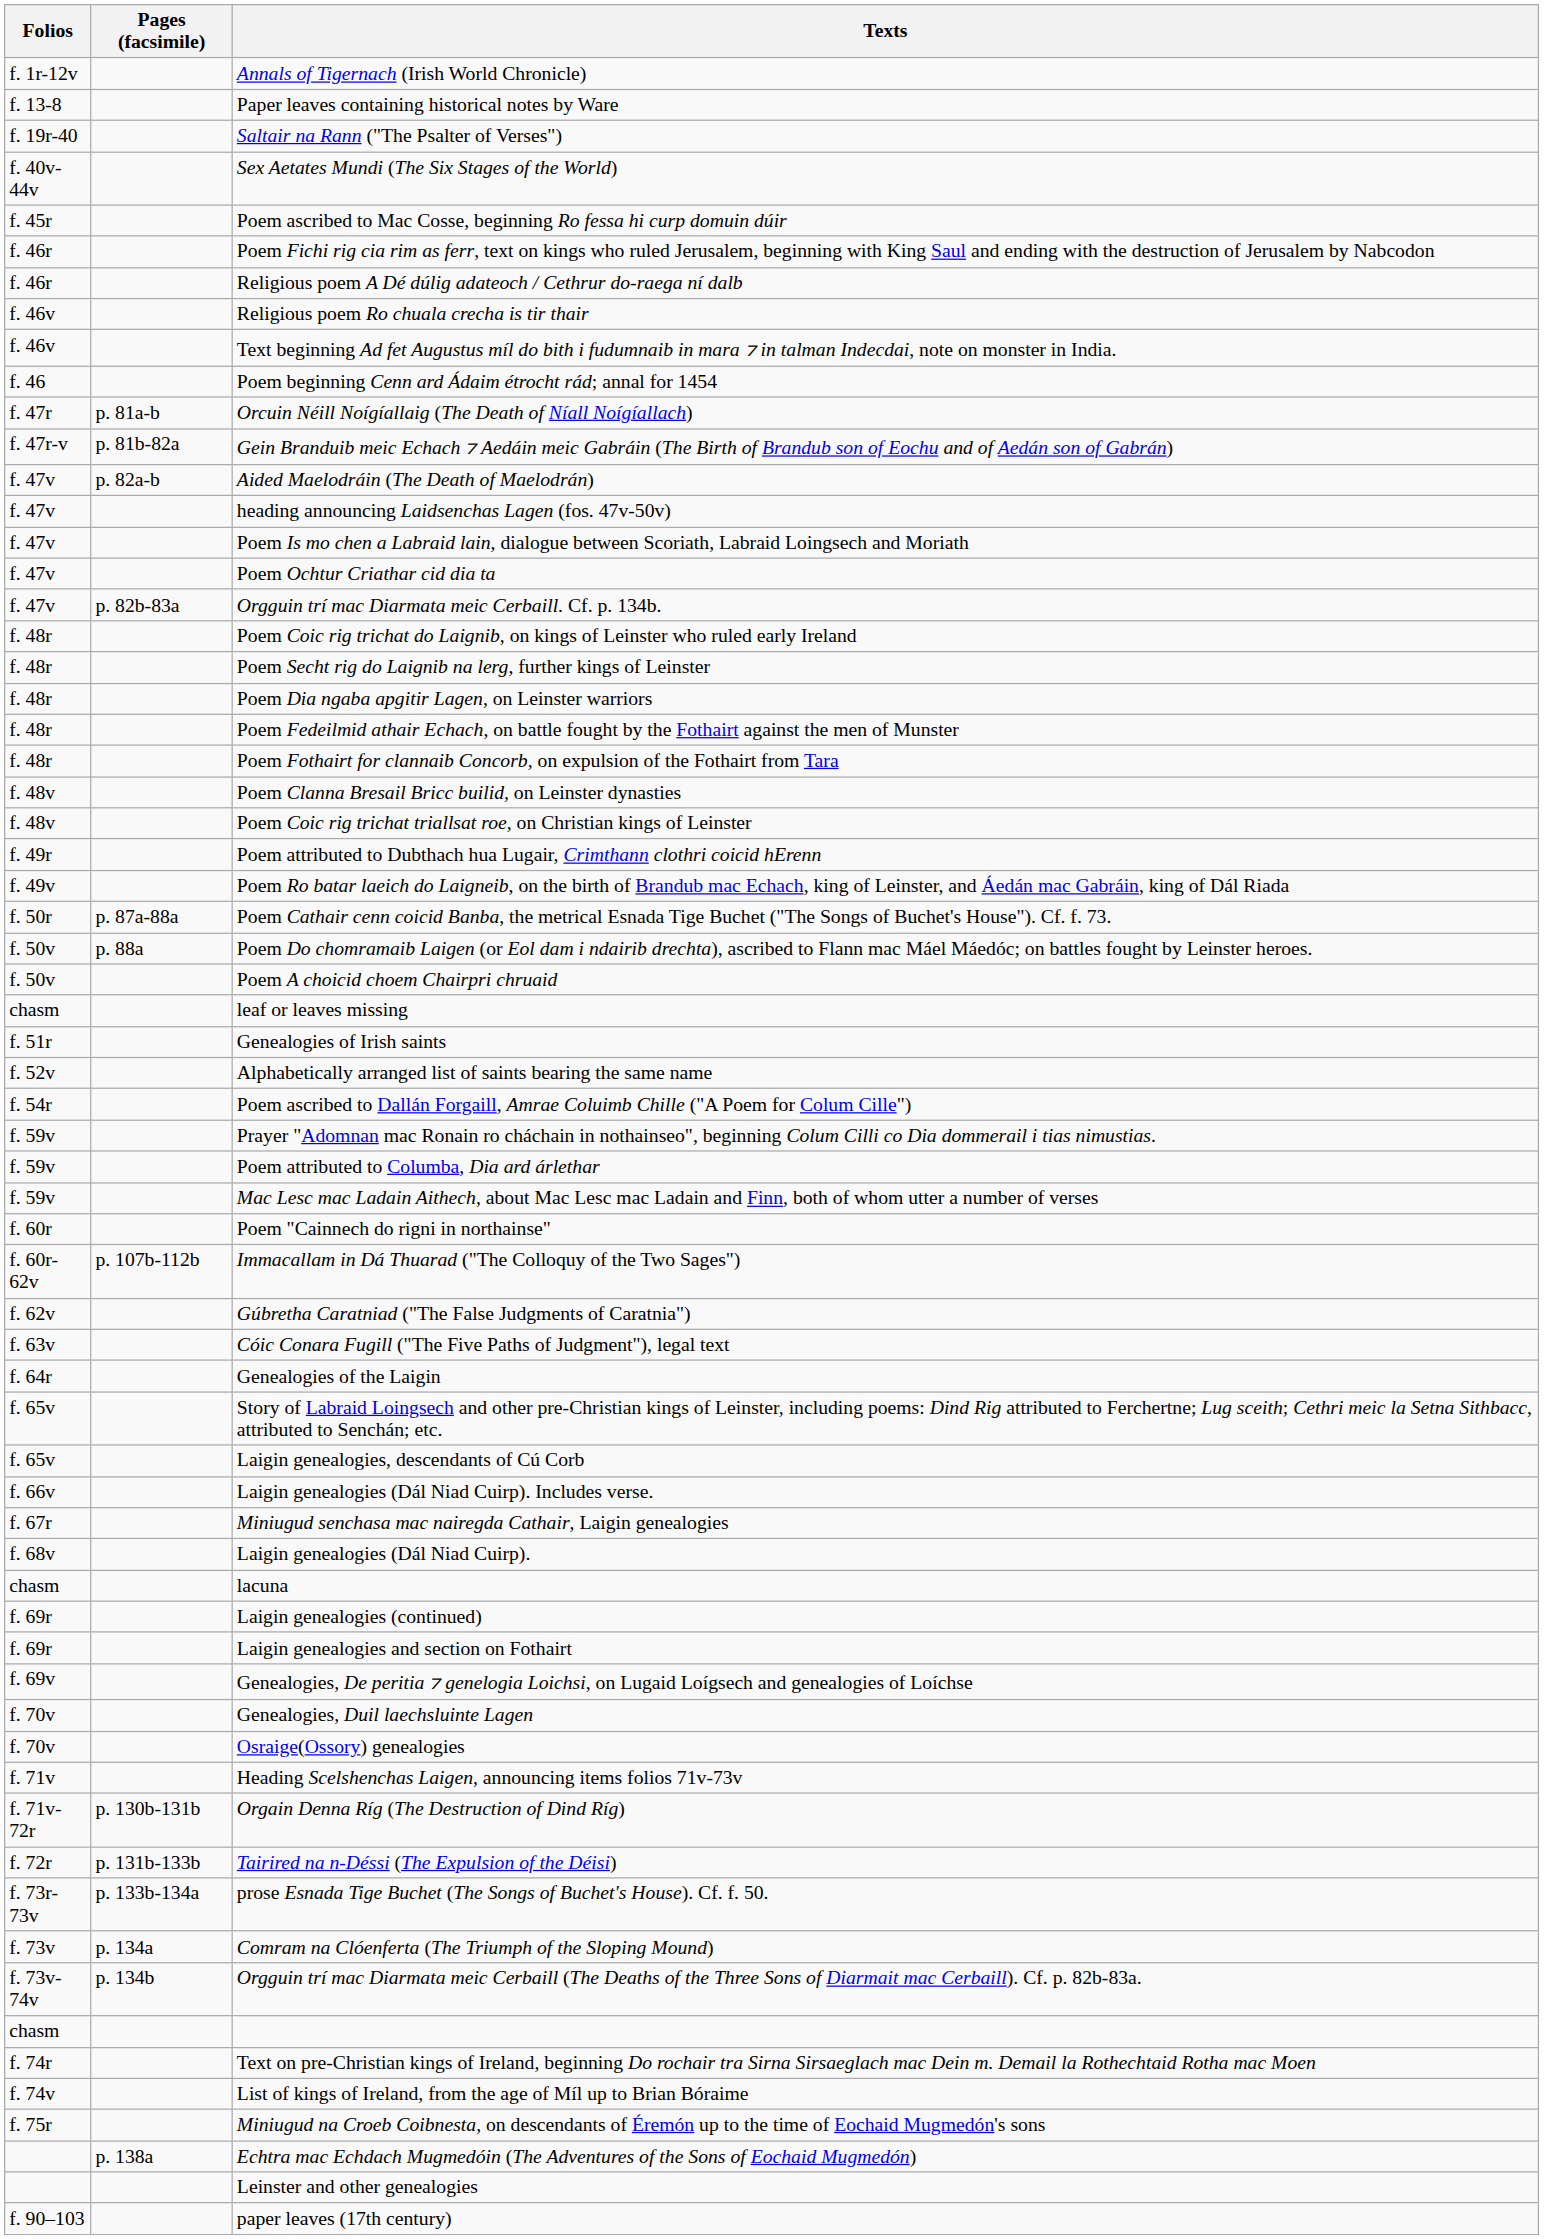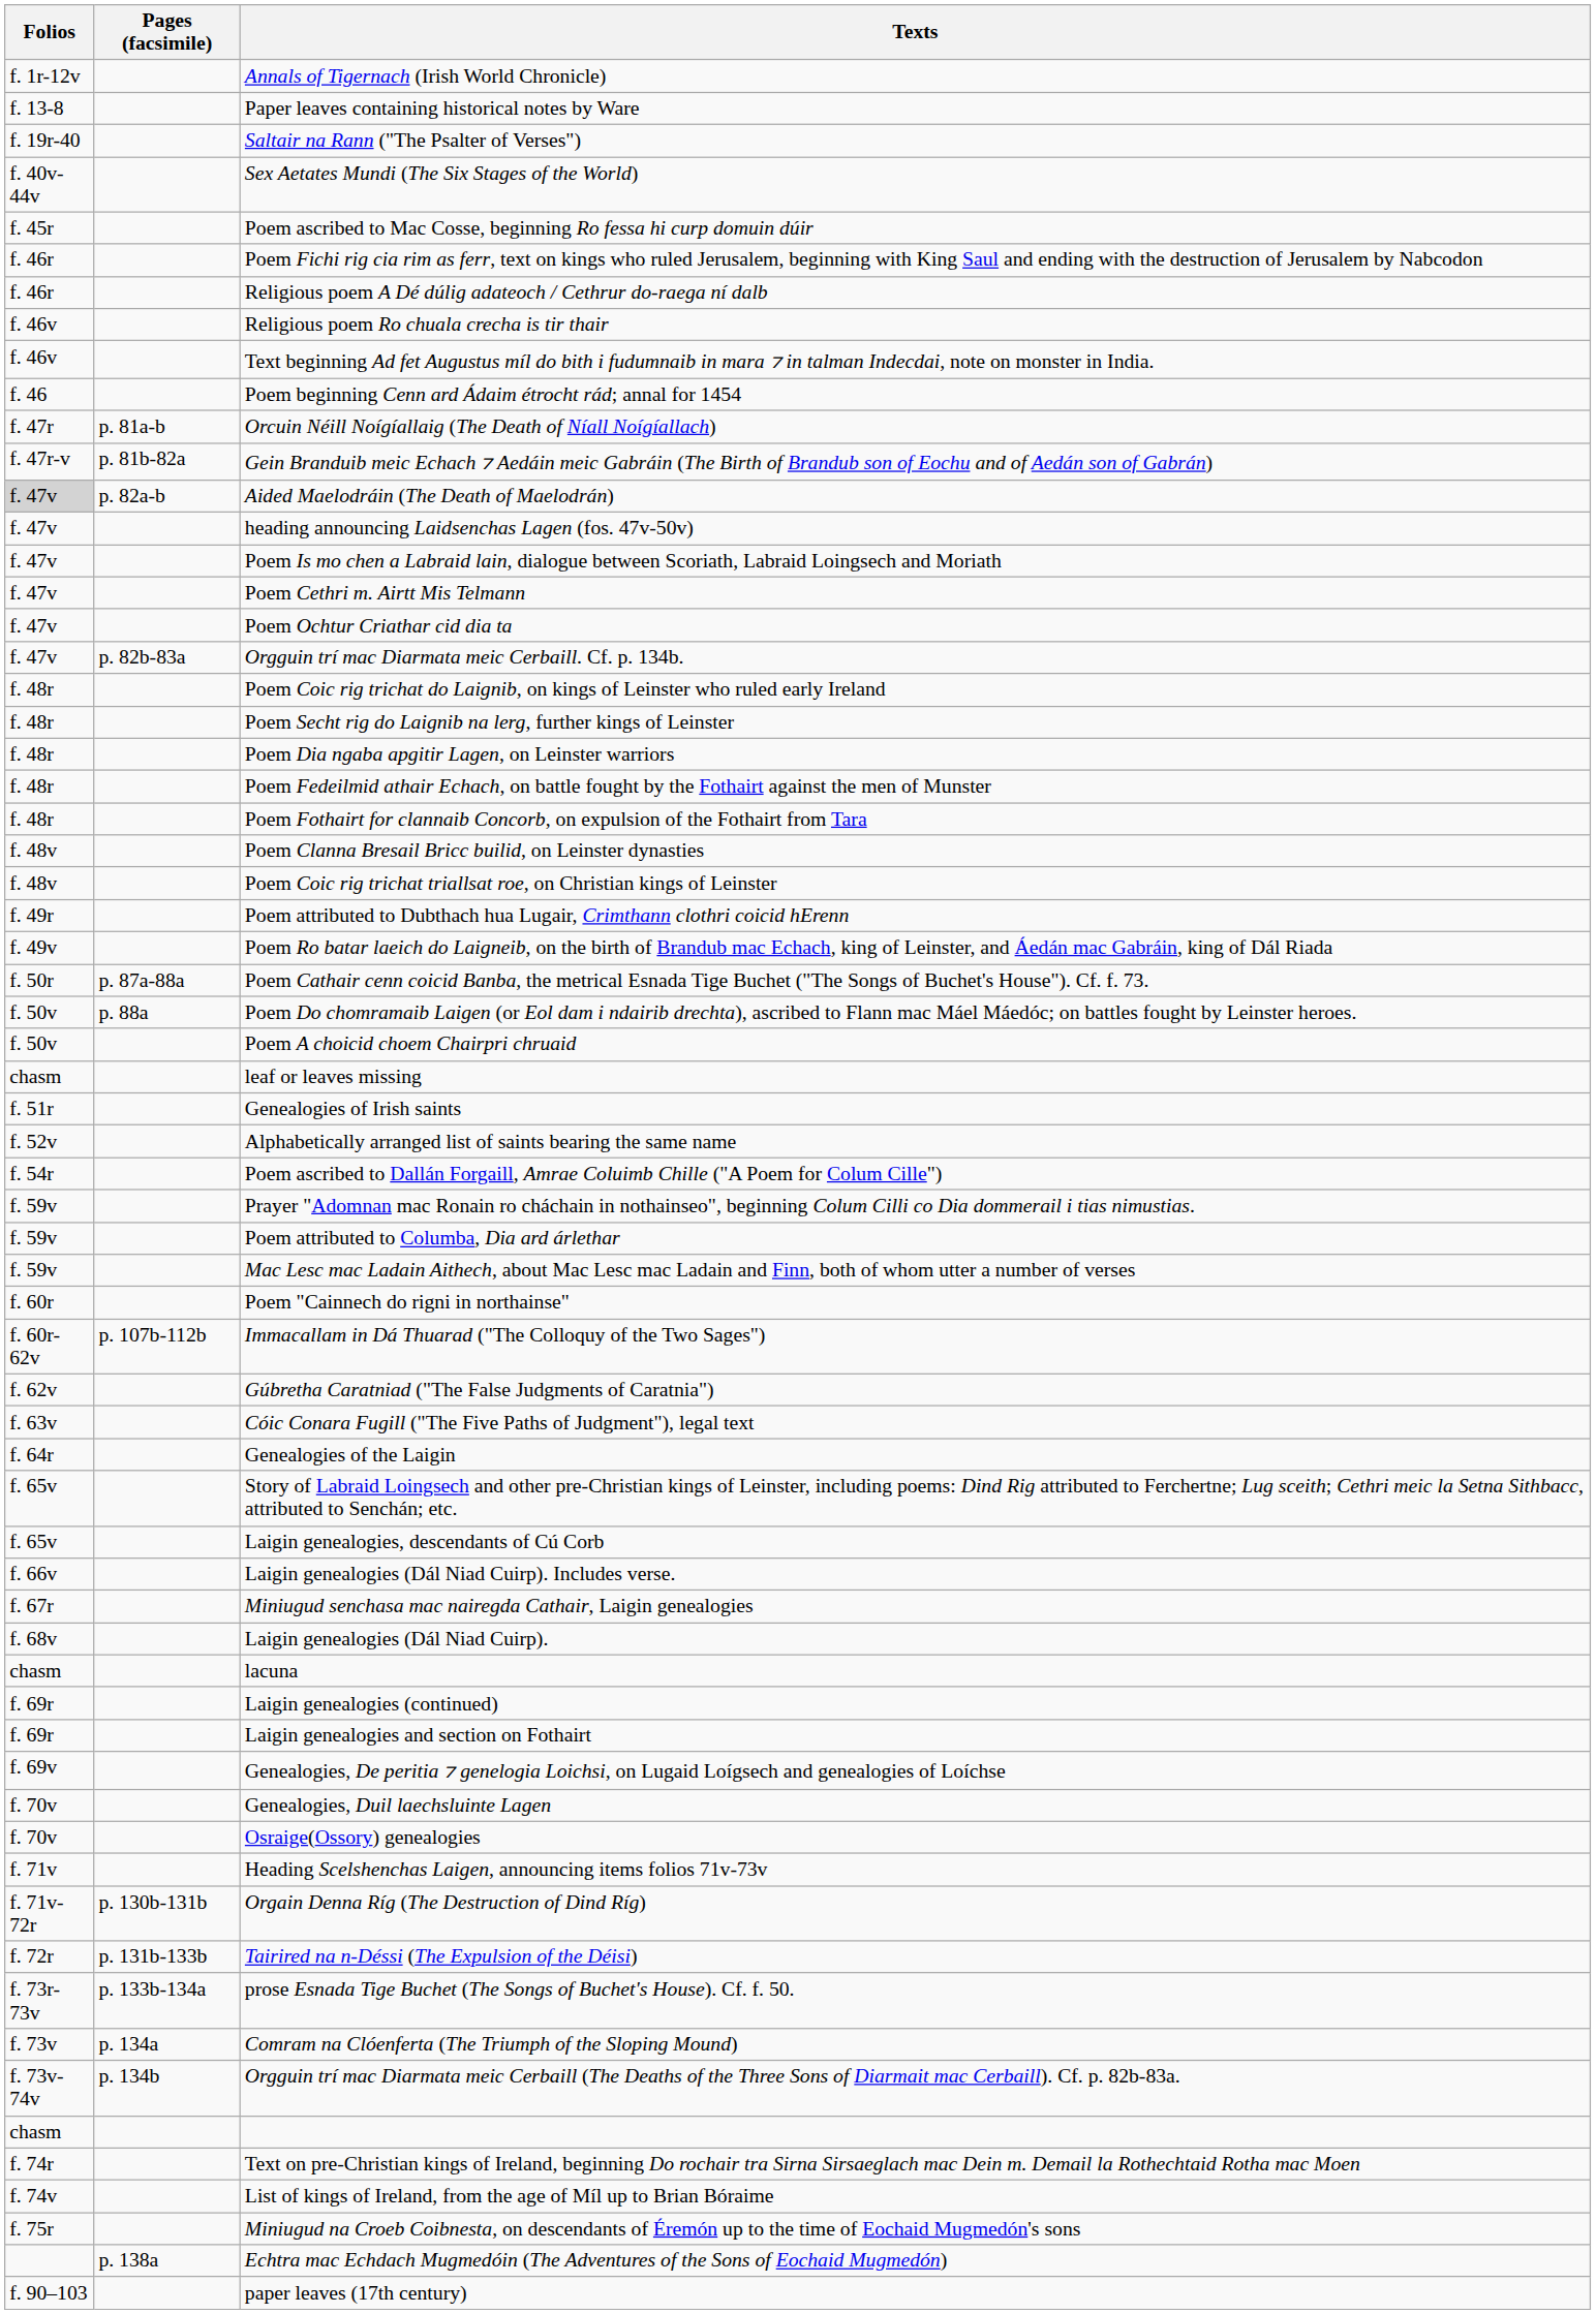Aided Maelodráin (The Death of Maelodrán) | Folios: no background -> lightgrey background
+ row: f. 47v | Poem Cethri m. Airtt Mis Telmann
- row: Leinster and other genealogies
